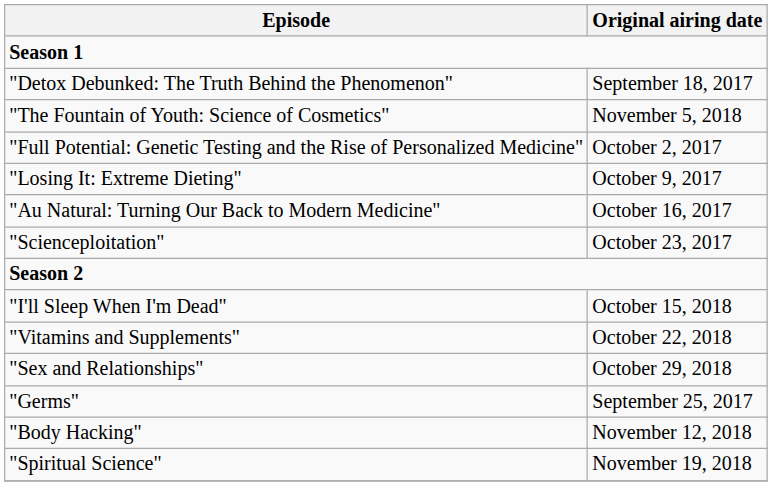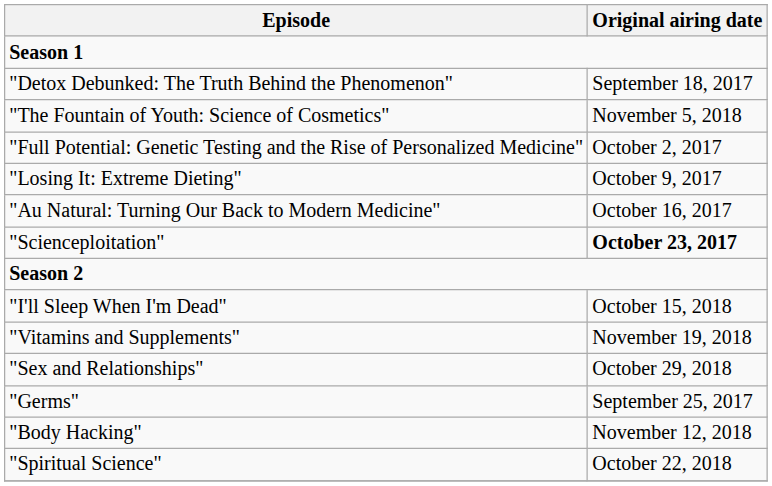"Scienceploitation" | Original airing date: normal -> bold
"Vitamins and Supplements" | Original airing date: October 22, 2018 -> November 19, 2018
"Spiritual Science" | Original airing date: November 19, 2018 -> October 22, 2018
